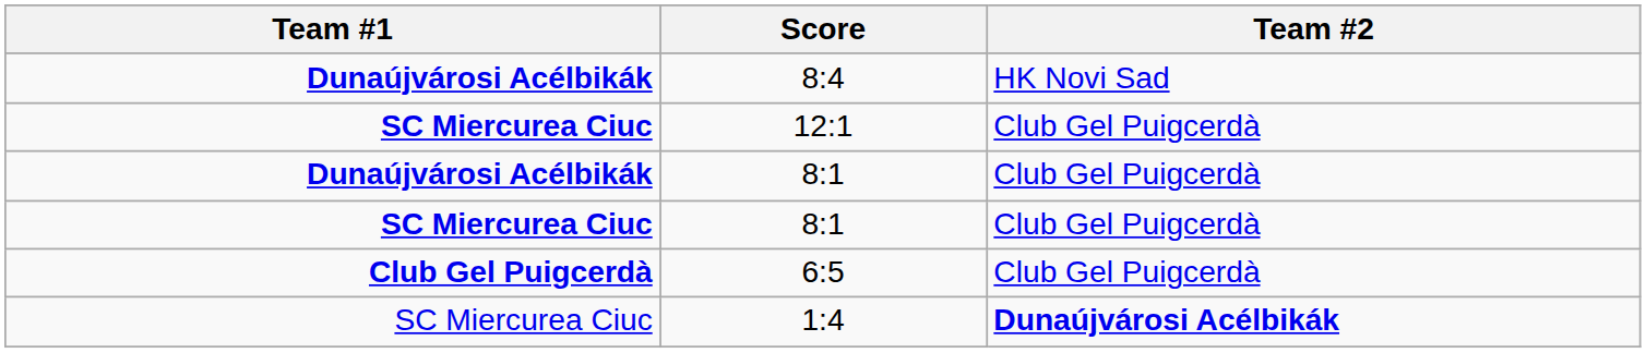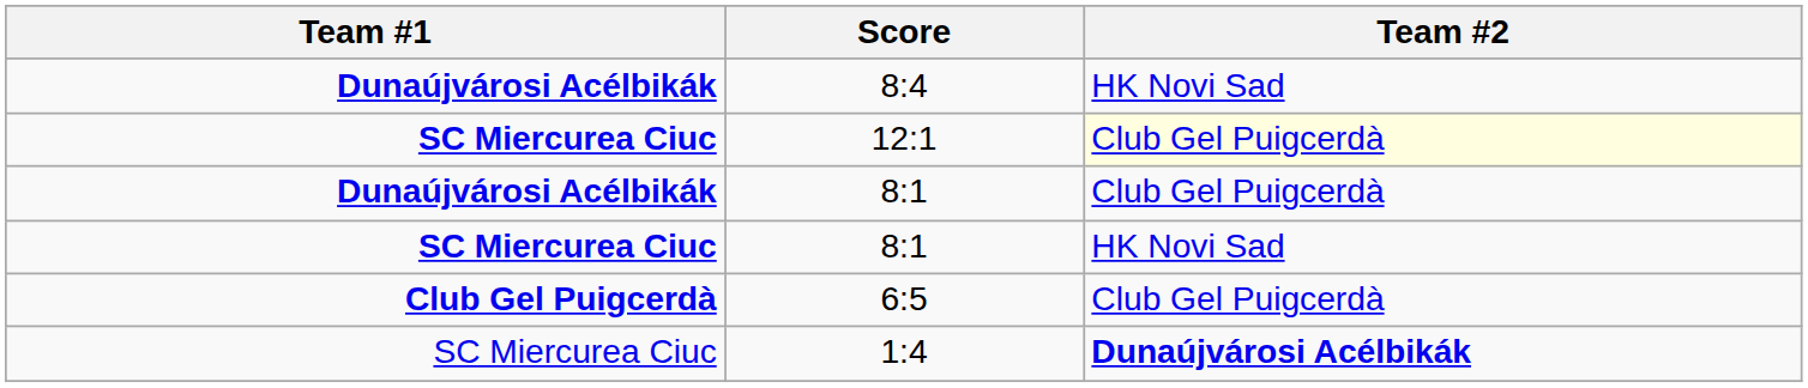12:1 | Team #2: no background -> lightyellow background
SC Miercurea Ciuc / 8:1 | Team #2: Club Gel Puigcerdà -> HK Novi Sad
